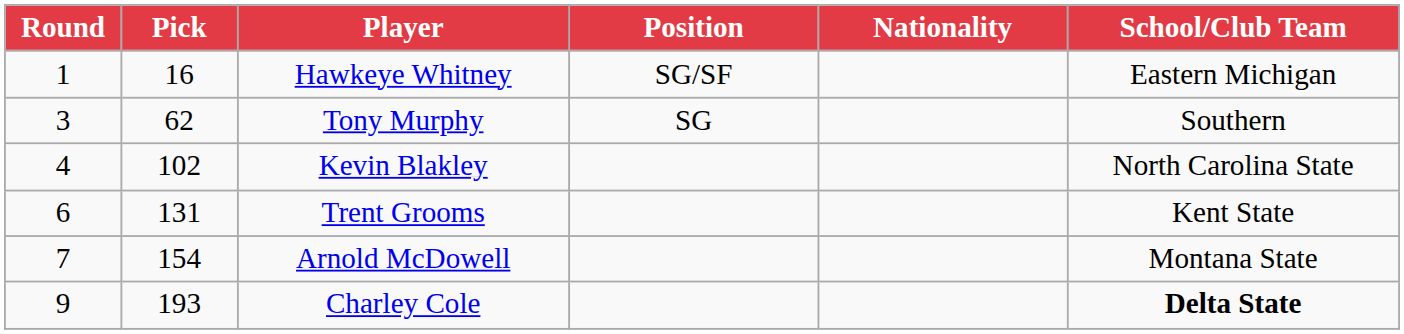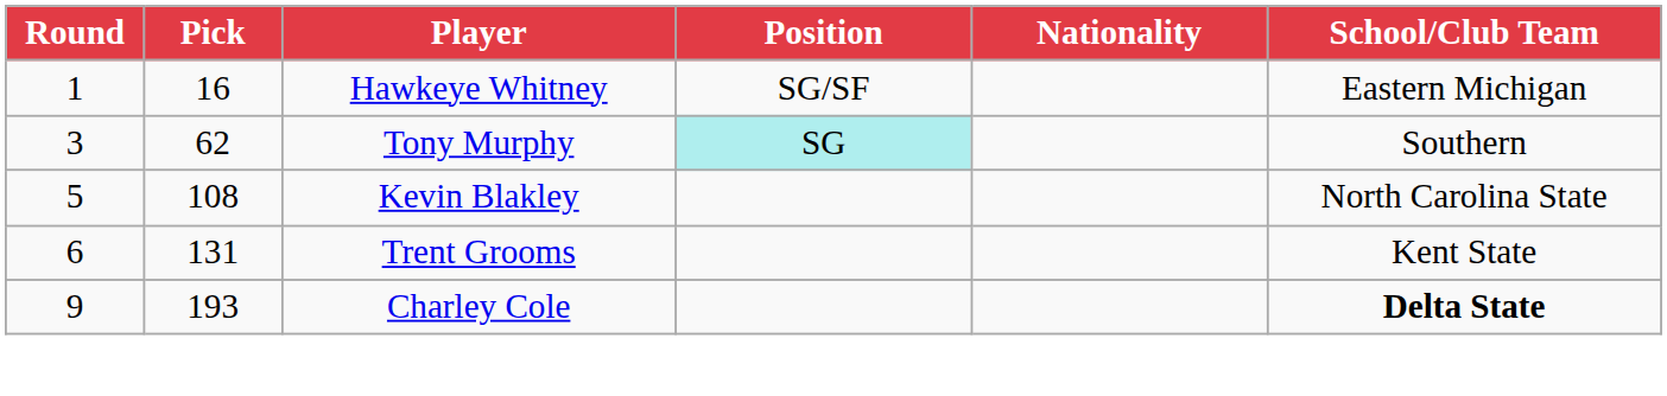Tony Murphy | Position: no background -> paleturquoise background
Kevin Blakley | Round: 4 -> 5
Kevin Blakley | Pick: 102 -> 108
- row: 7 | 154 | Arnold McDowell | Montana State
